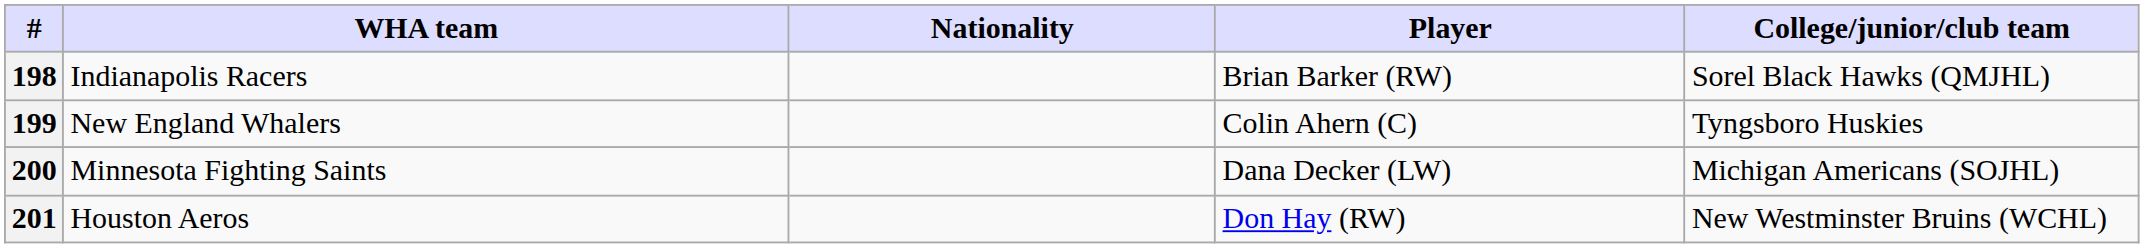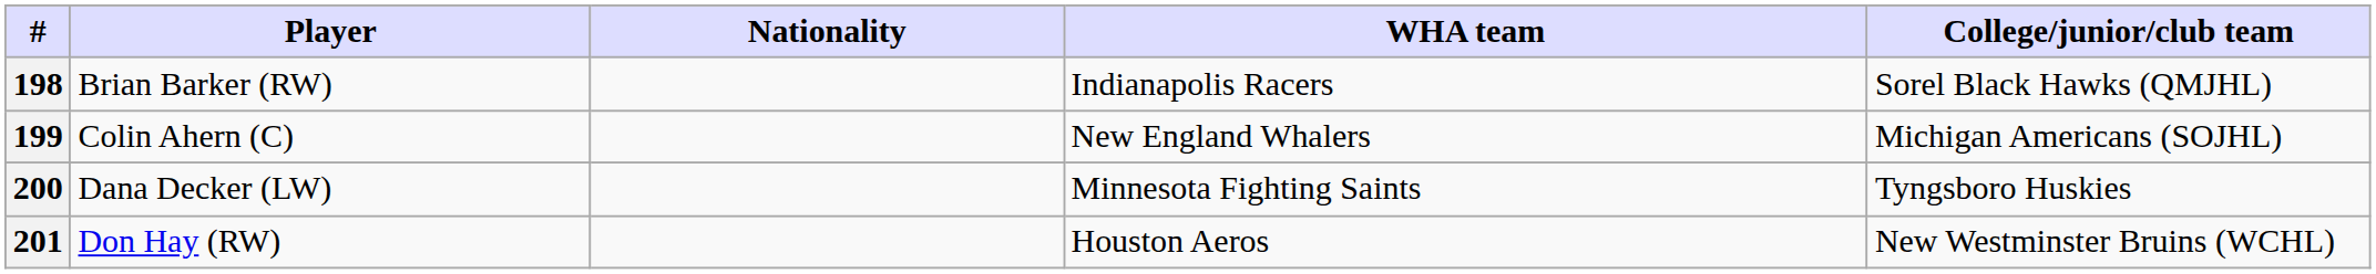columns swapped: Player <-> WHA team
199 | College/junior/club team: Tyngsboro Huskies -> Michigan Americans (SOJHL)
200 | College/junior/club team: Michigan Americans (SOJHL) -> Tyngsboro Huskies
